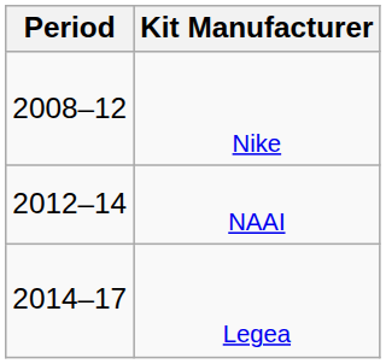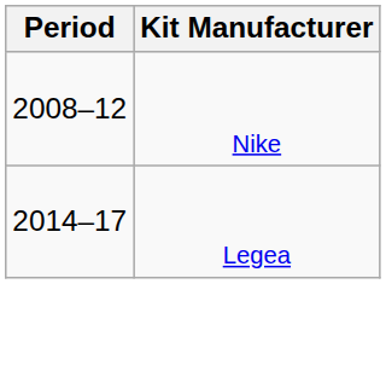- row: 2012–14 | NAAI
